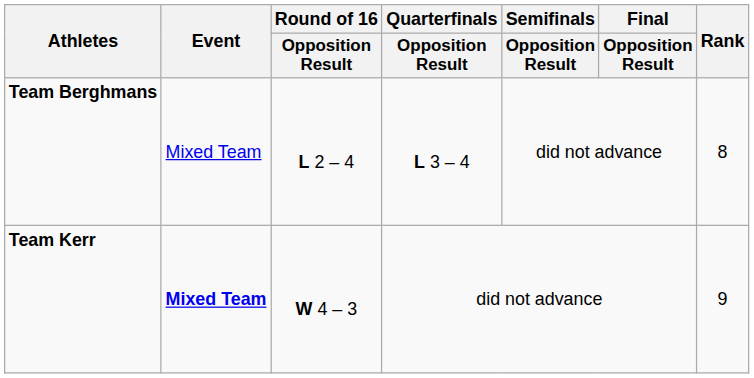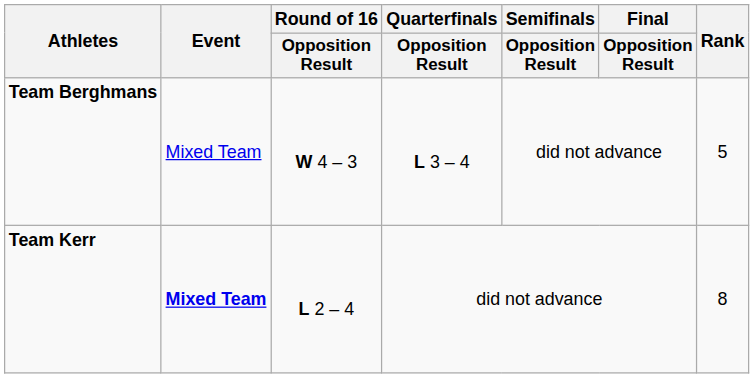Team Berghmans | Round of 16 / Opposition Result: L 2 – 4 -> W 4 – 3
Team Berghmans | Rank: 8 -> 5
Team Kerr | Round of 16 / Opposition Result: W 4 – 3 -> L 2 – 4
Team Kerr | Rank: 9 -> 8
